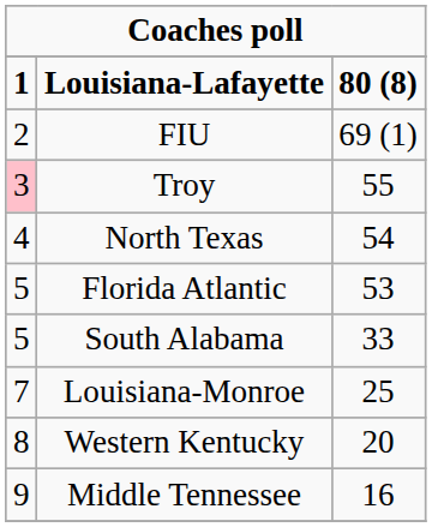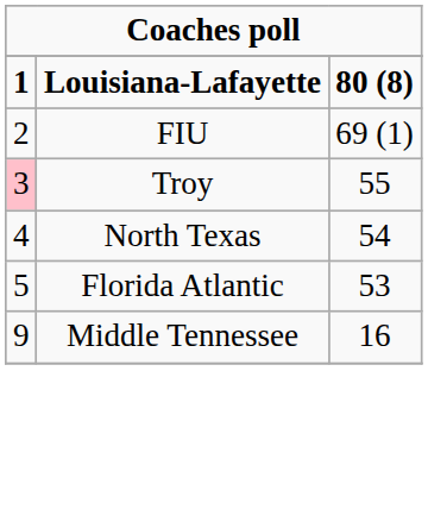- row: 5 | South Alabama | 33
- row: 7 | Louisiana-Monroe | 25
- row: 8 | Western Kentucky | 20
